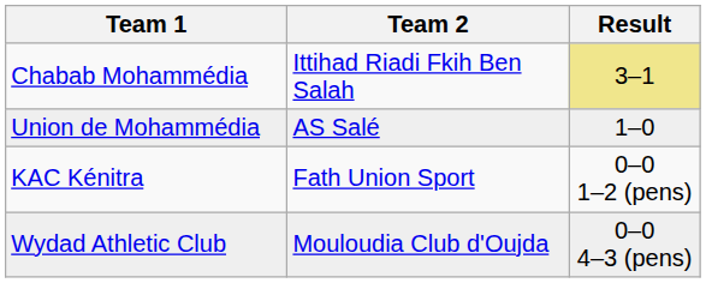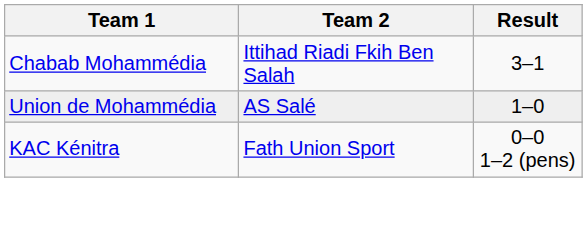Chabab Mohammédia | Result: khaki background -> no background
- row: Wydad Athletic Club | Mouloudia Club d'Oujda | 0–0 4–3 (pens)
